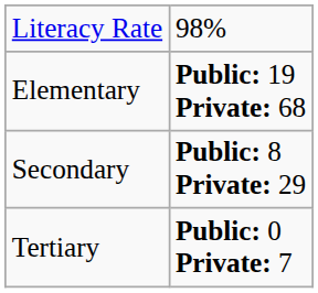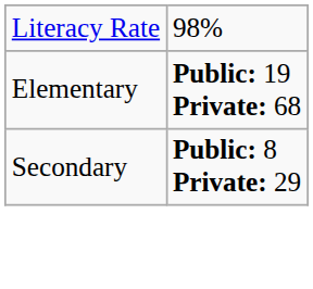- row: Tertiary | Public: 0 Private: 7
